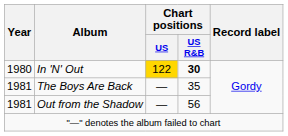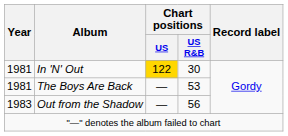In 'N' Out | Year: 1980 -> 1981
In 'N' Out | Chart positions / US R&B: bold -> normal
The Boys Are Back | Chart positions / US R&B: 35 -> 53
Out from the Shadow | Year: 1981 -> 1983
